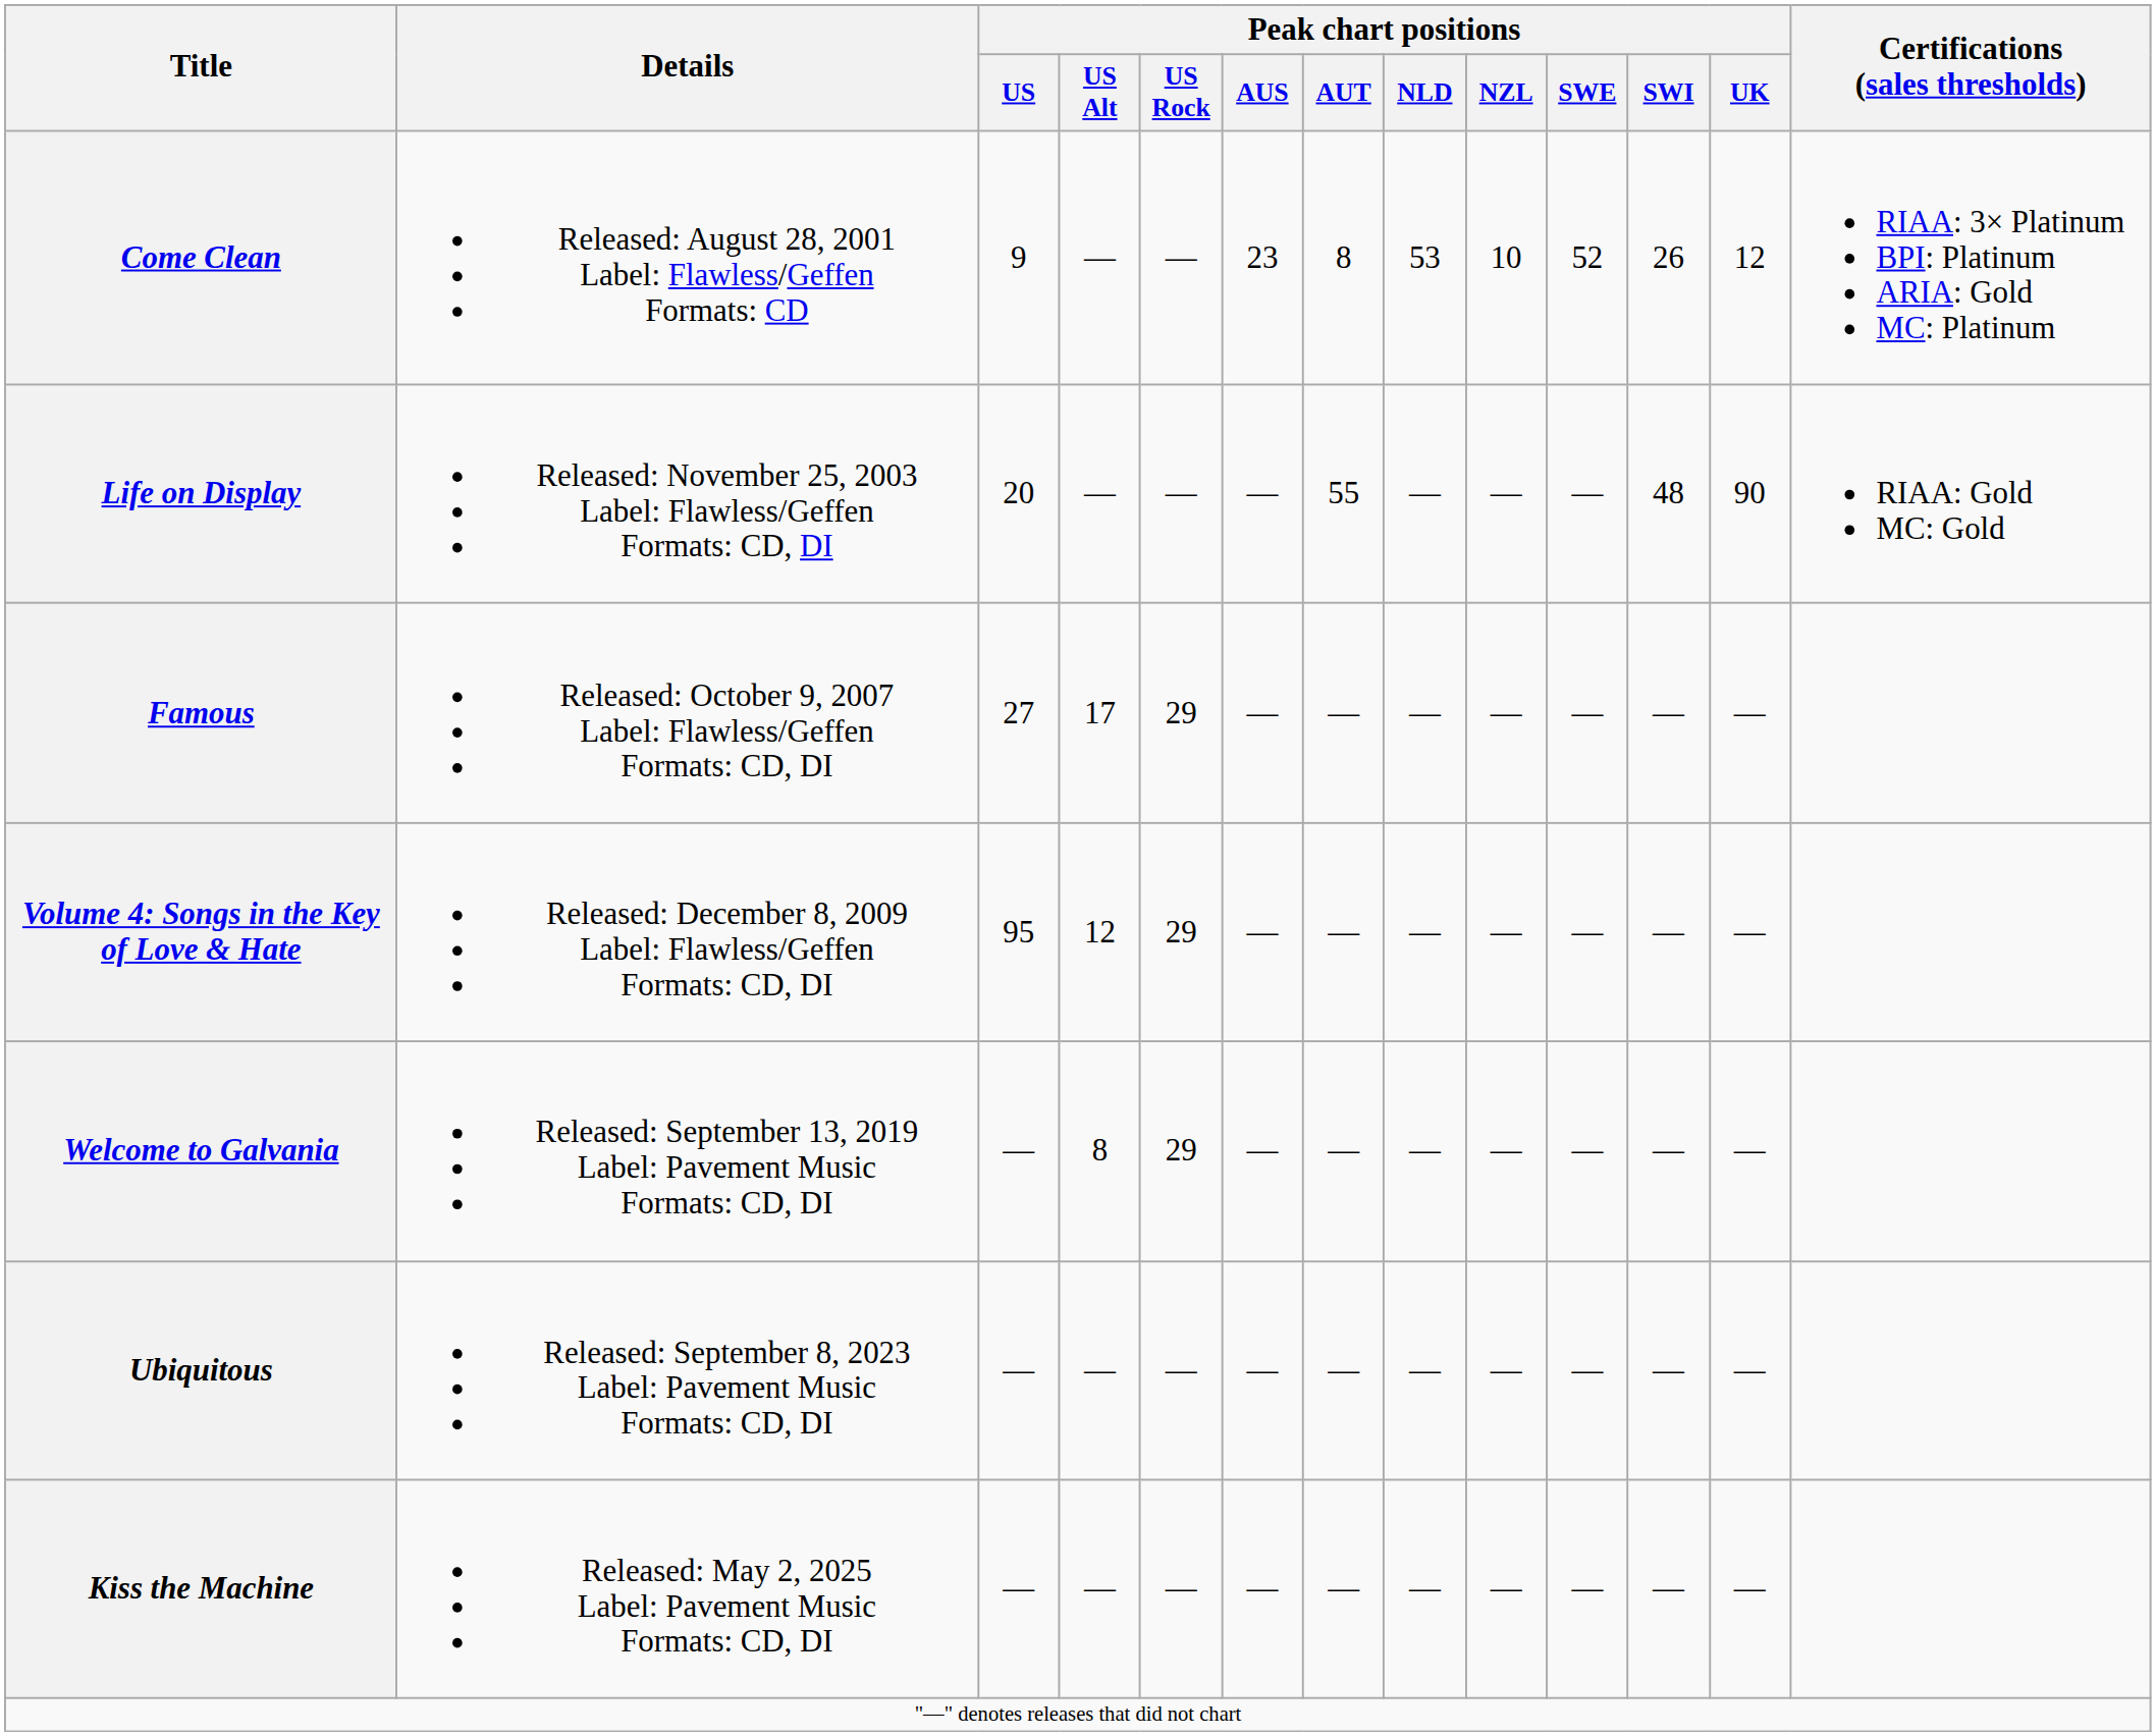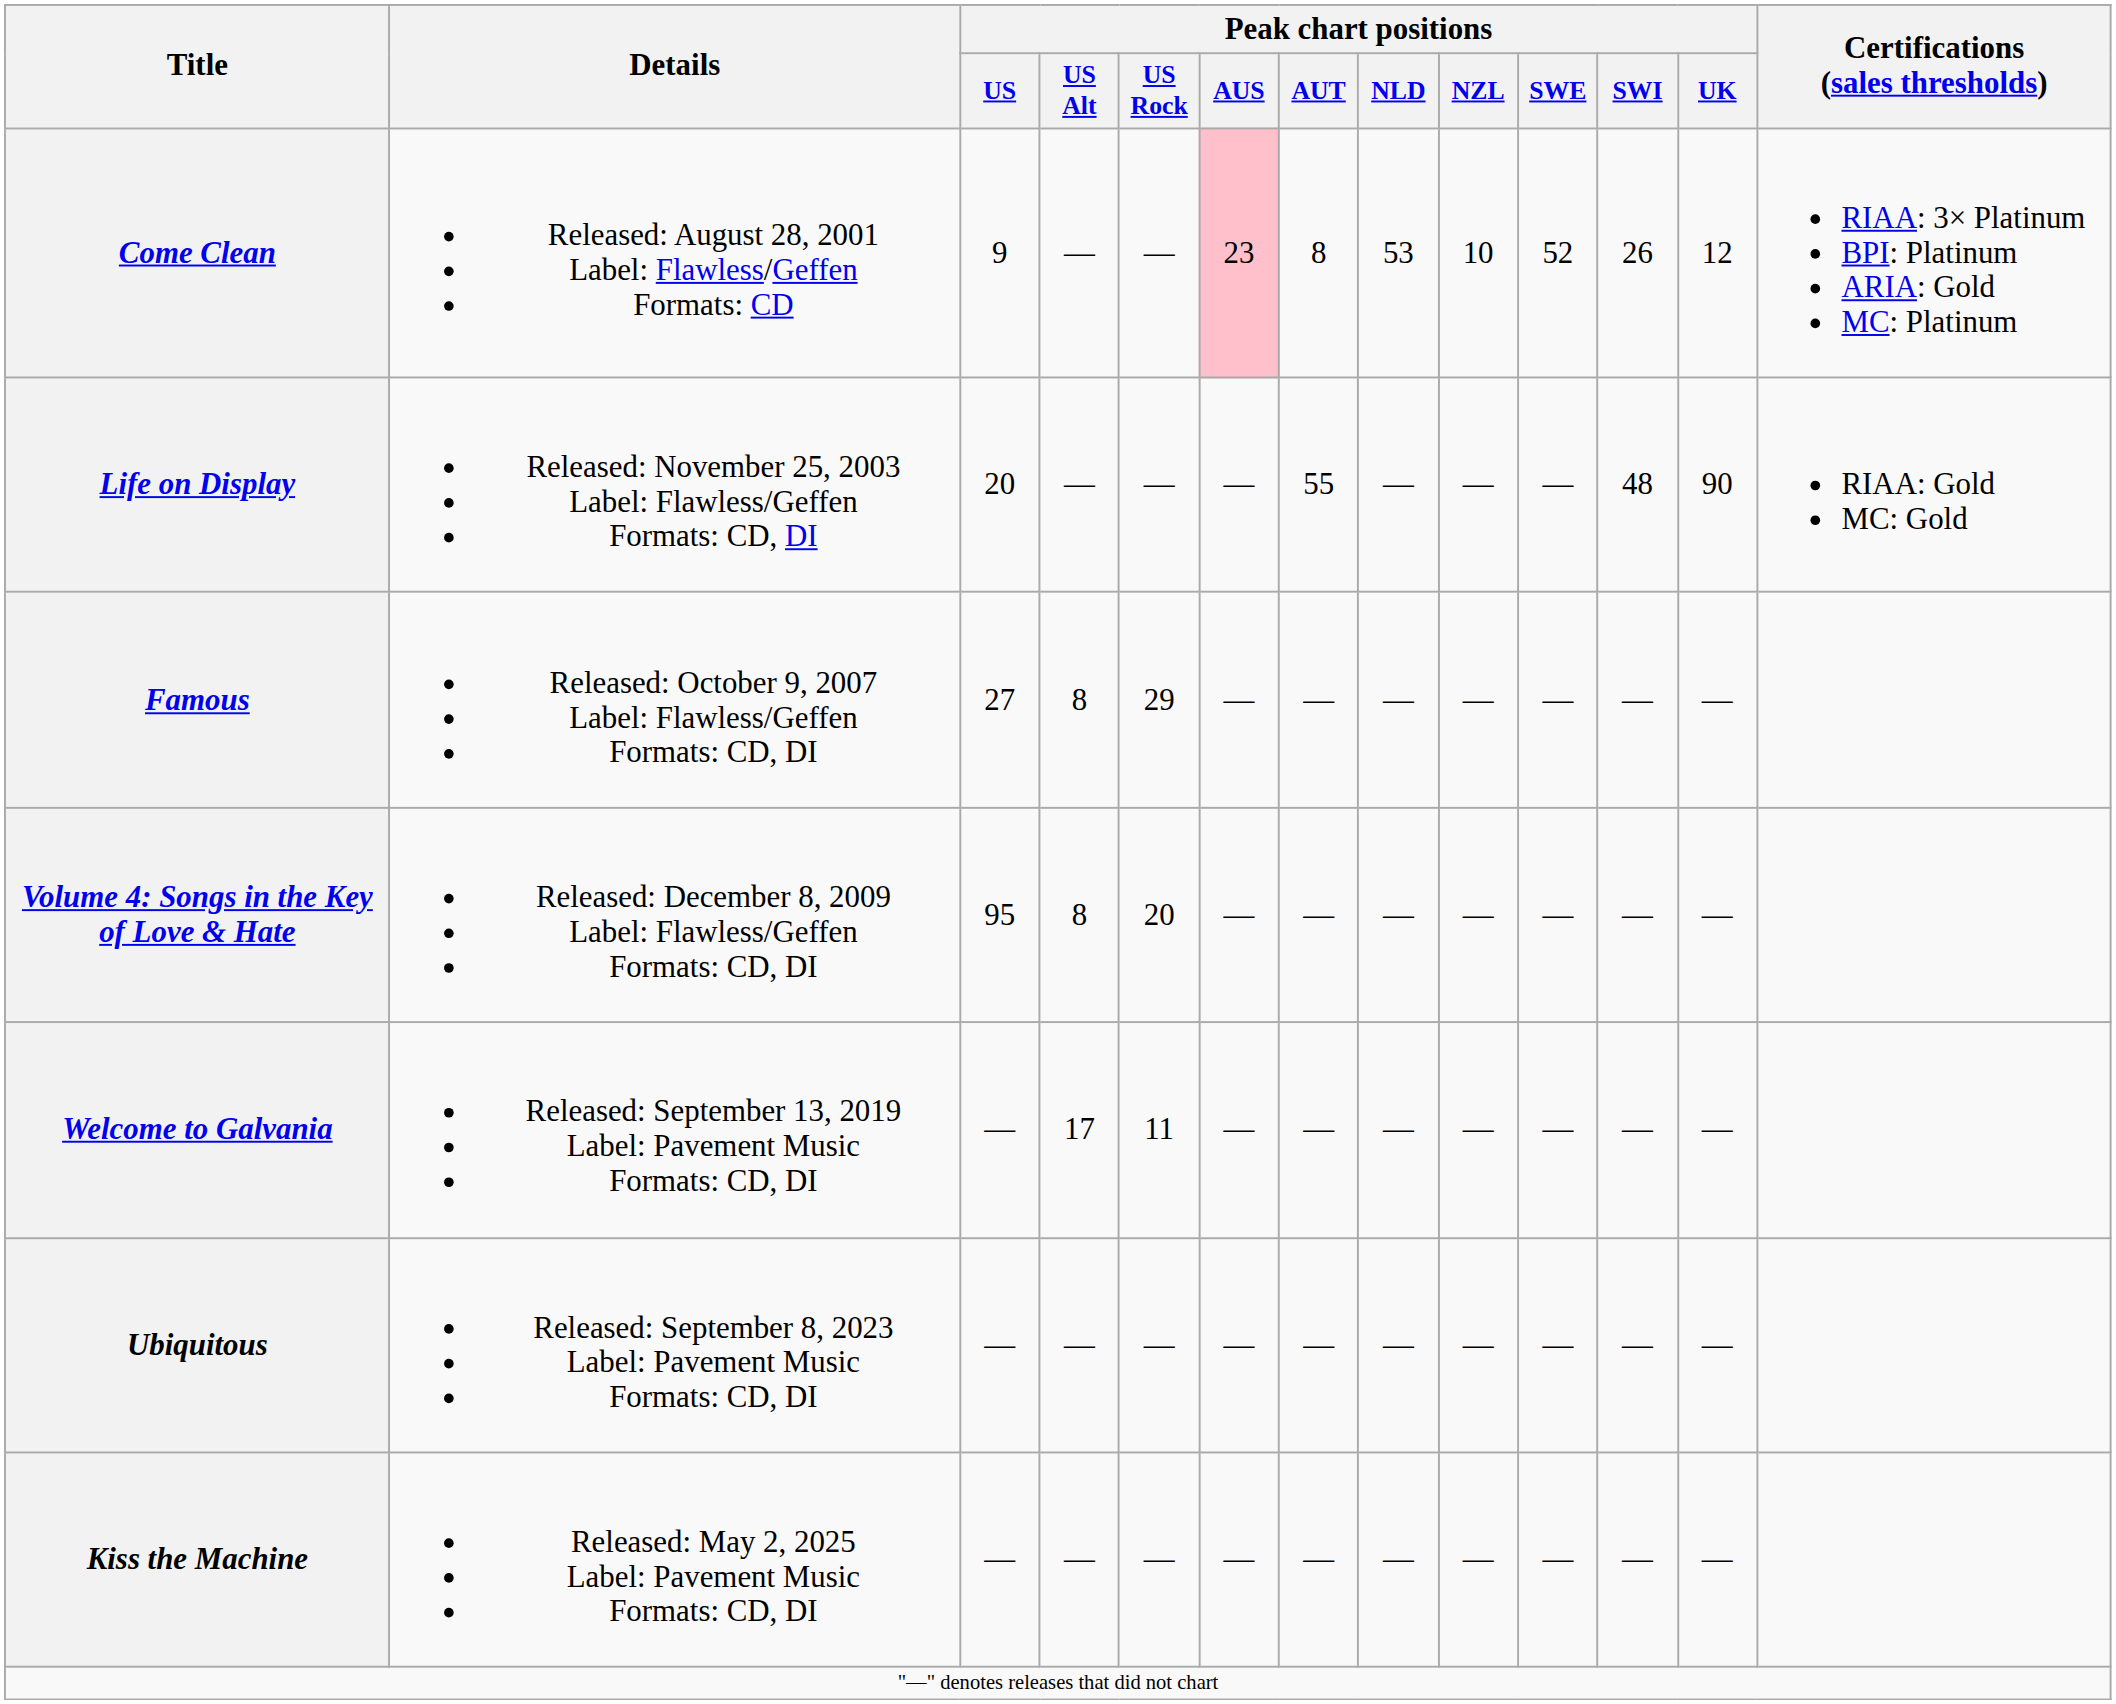Come Clean | Peak chart positions / AUS: no background -> pink background
Famous | Peak chart positions / US Alt: 17 -> 8
Volume 4: Songs in the Key of Love & Hate | Peak chart positions / US Alt: 12 -> 8
Volume 4: Songs in the Key of Love & Hate | Peak chart positions / US Rock: 29 -> 20
Welcome to Galvania | Peak chart positions / US Alt: 8 -> 17
Welcome to Galvania | Peak chart positions / US Rock: 29 -> 11
